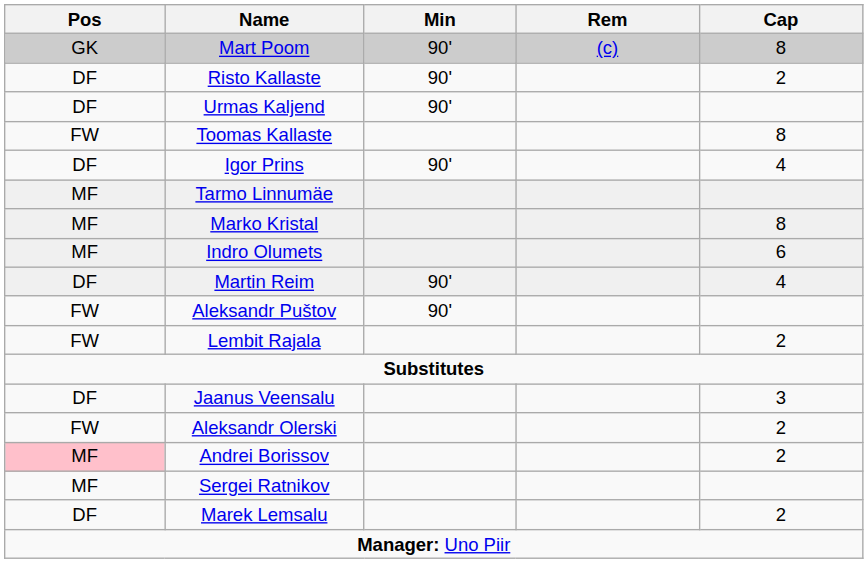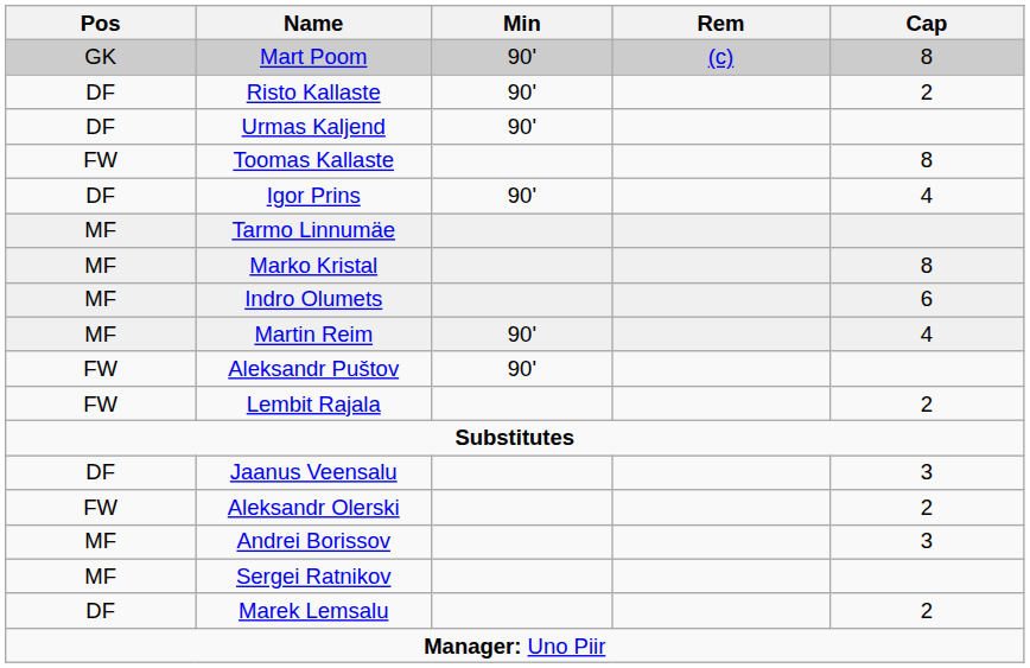Martin Reim | Pos: DF -> MF
Andrei Borissov | Pos: pink background -> no background
Andrei Borissov | Cap: 2 -> 3
